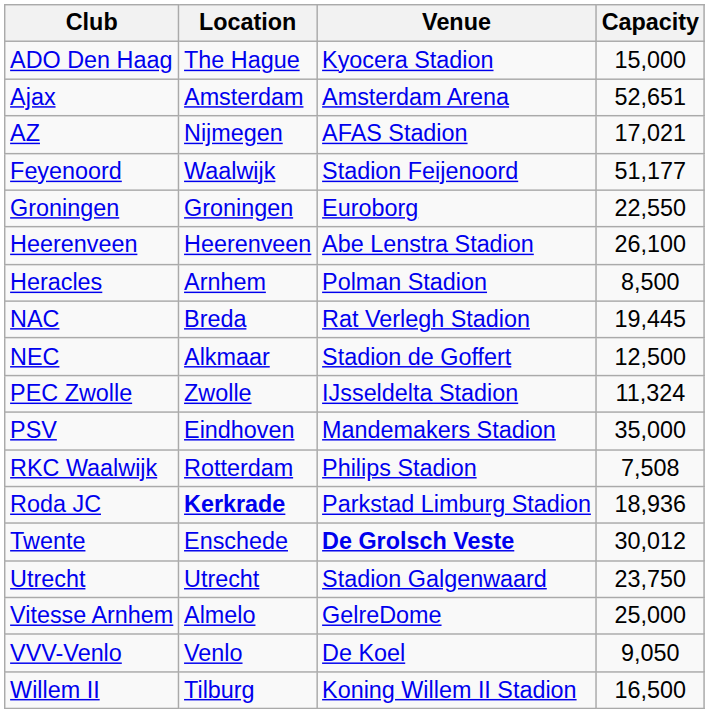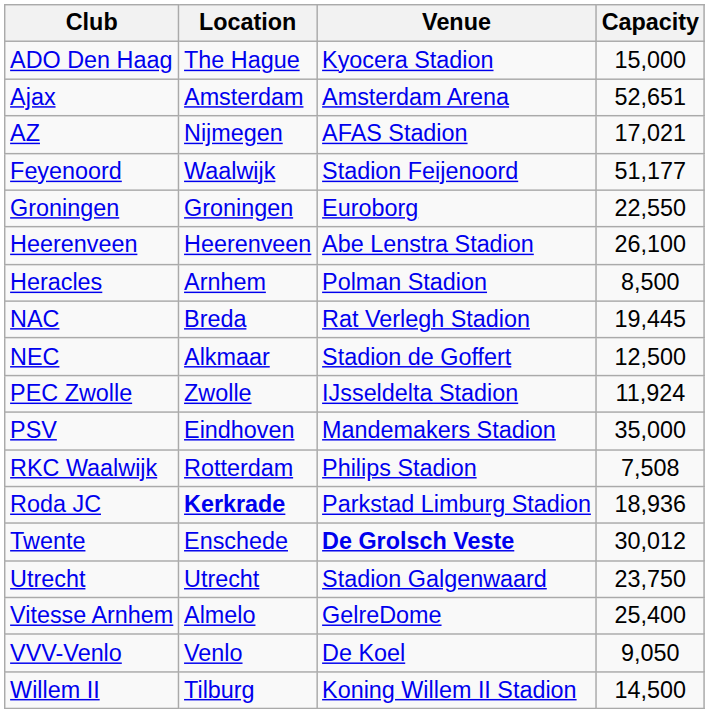PEC Zwolle | Capacity: 11,324 -> 11,924
Vitesse Arnhem | Capacity: 25,000 -> 25,400
Willem II | Capacity: 16,500 -> 14,500
